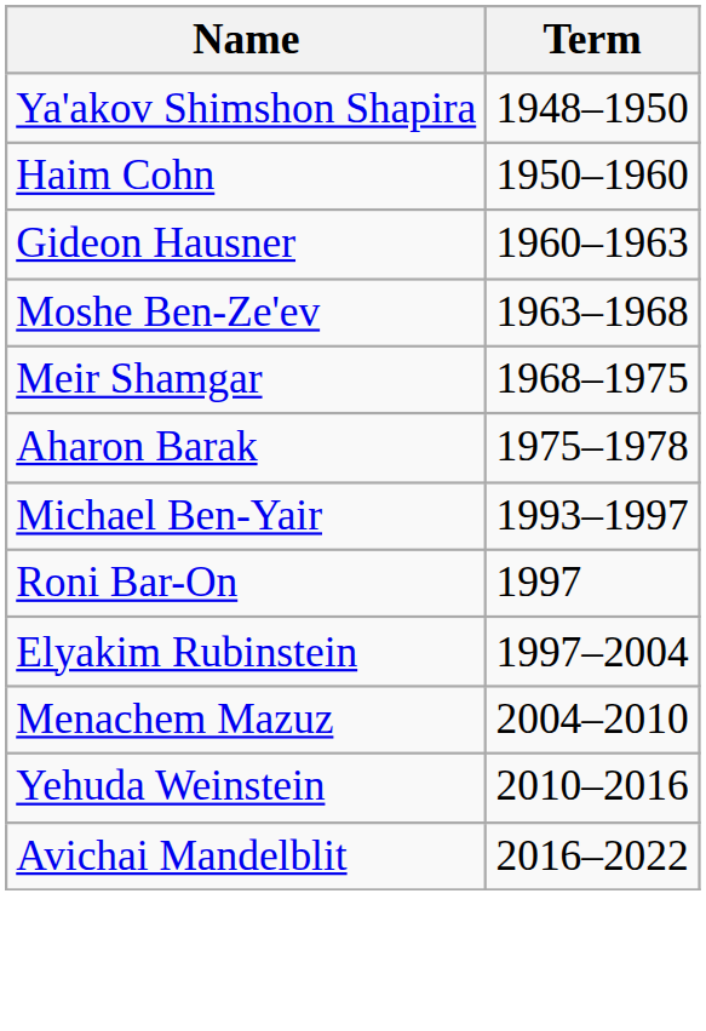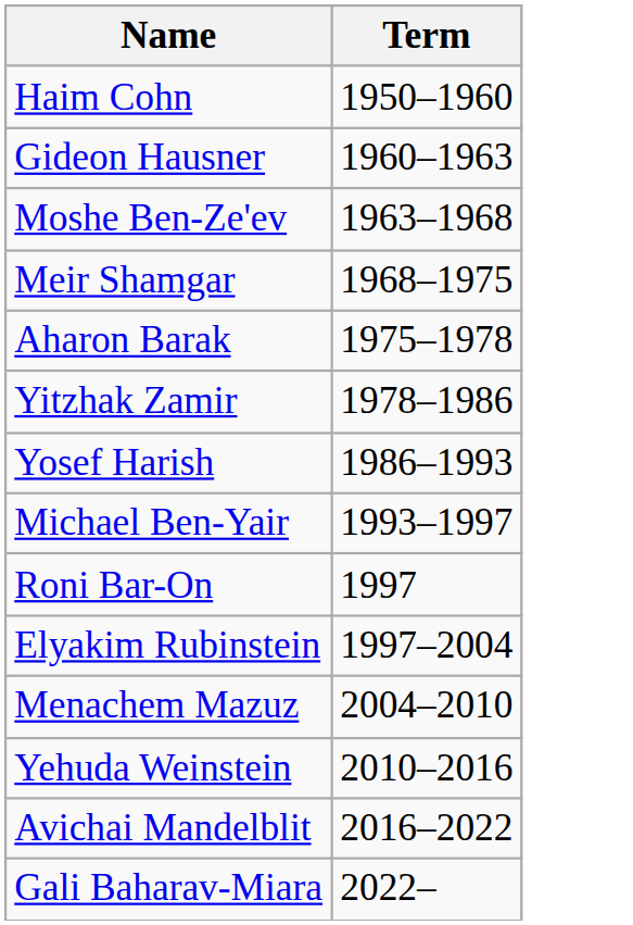- row: Ya'akov Shimshon Shapira | 1948–1950
+ row: Yitzhak Zamir | 1978–1986
+ row: Yosef Harish | 1986–1993
+ row: Gali Baharav-Miara | 2022–
